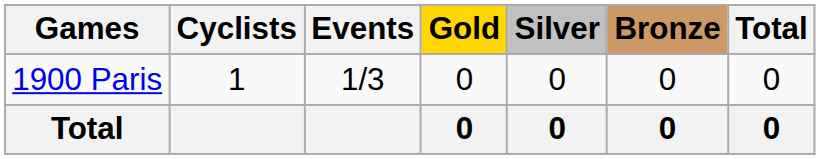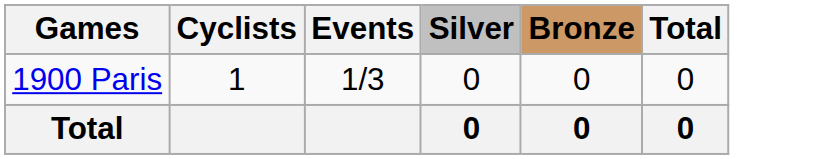- column: Gold | 0 | 0
